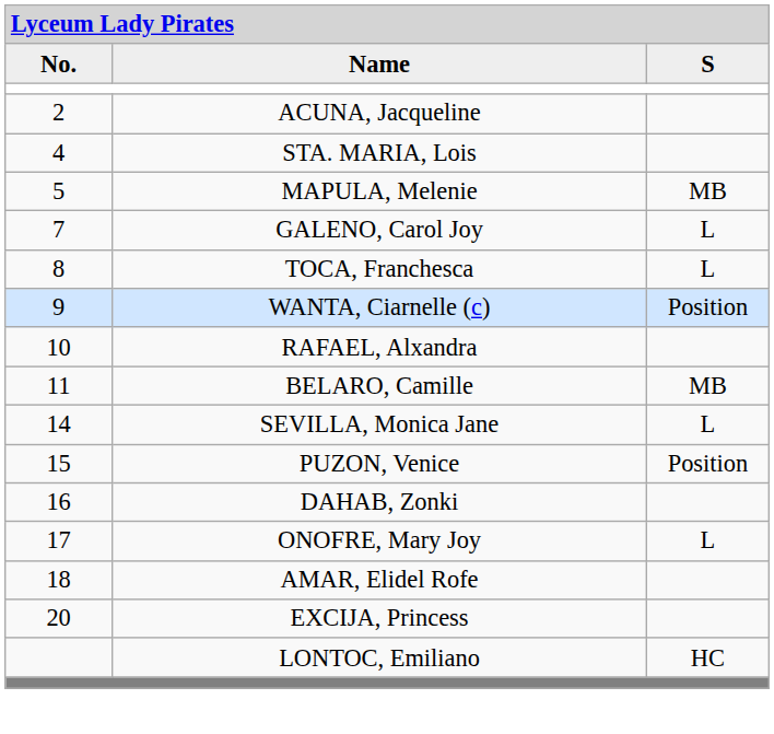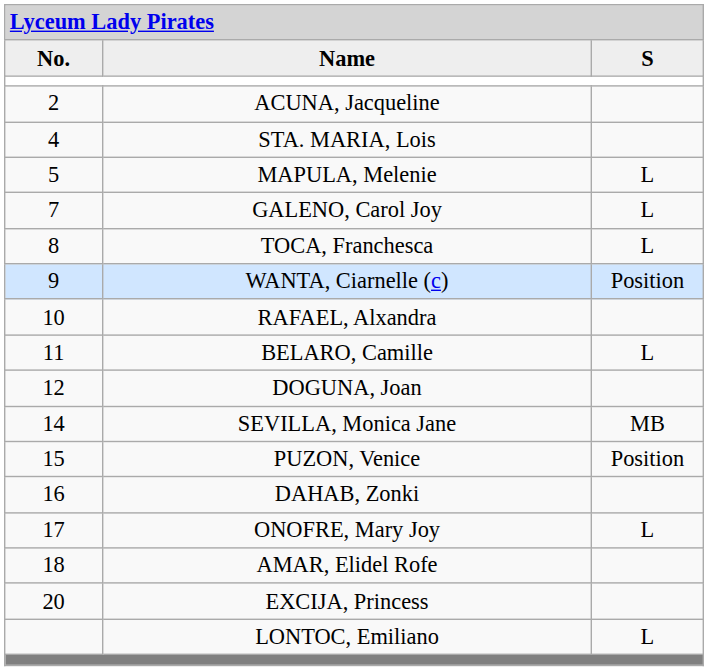MAPULA, Melenie | column 3: MB -> L
BELARO, Camille | column 3: MB -> L
+ row: 12 | DOGUNA, Joan
SEVILLA, Monica Jane | column 3: L -> MB
LONTOC, Emiliano | column 3: HC -> L
